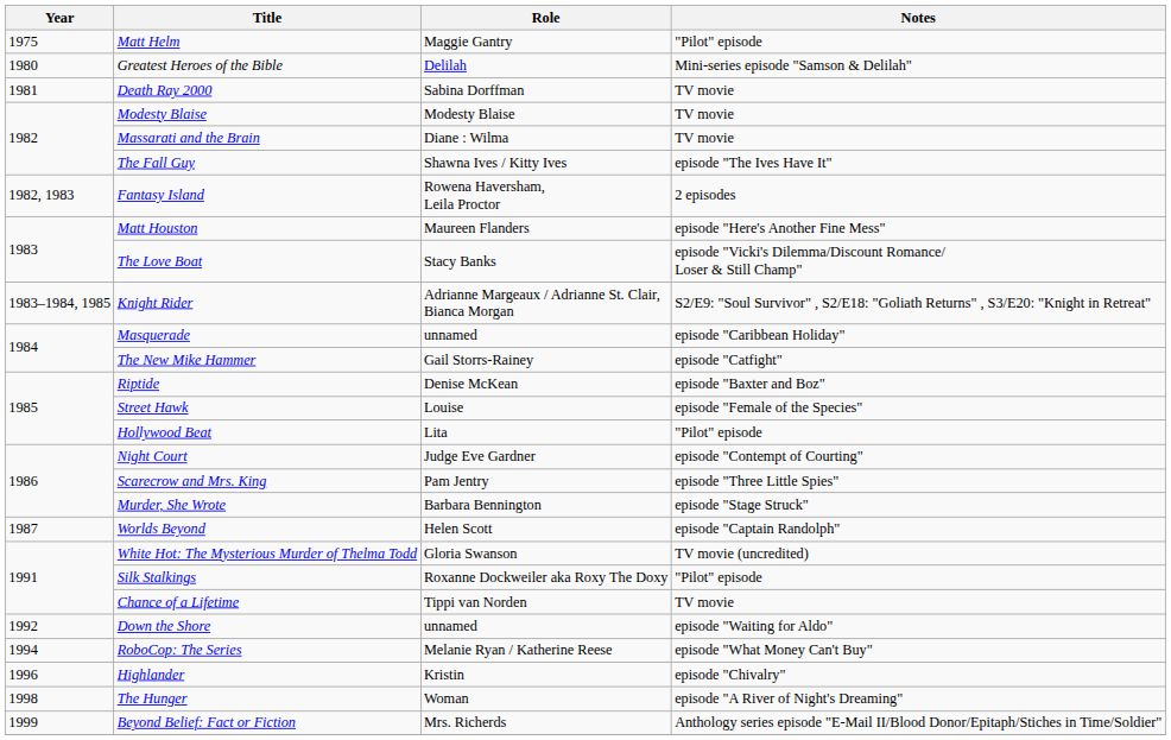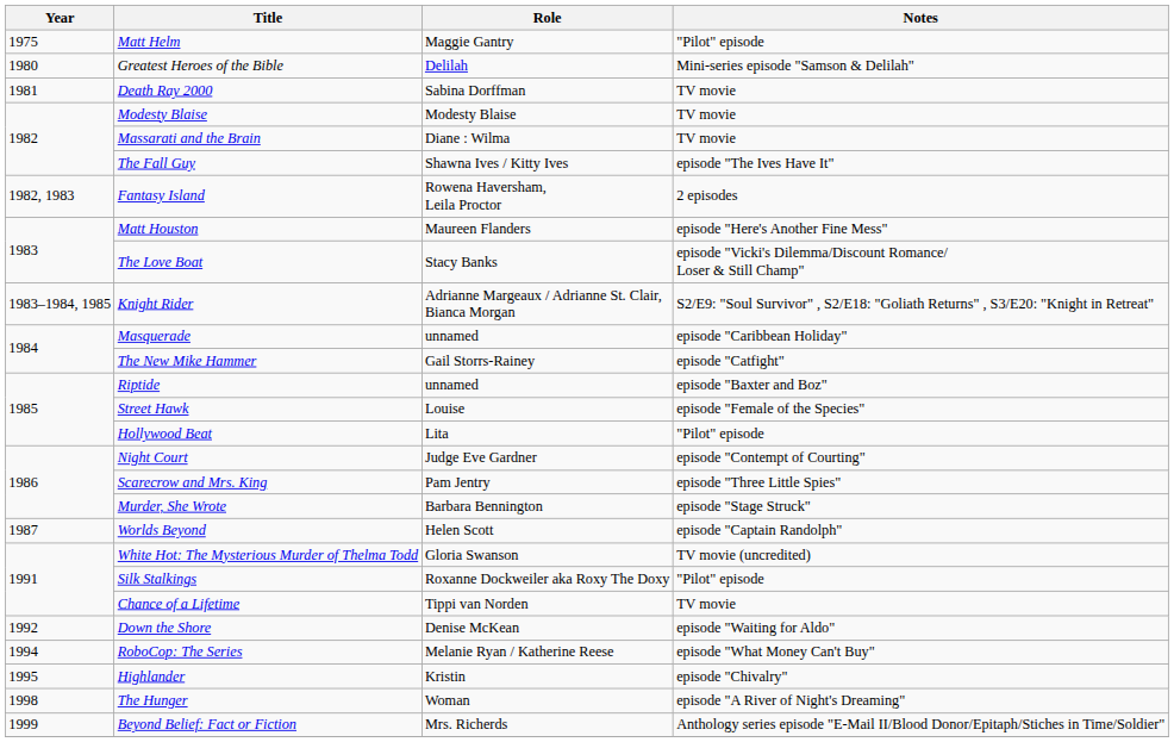Riptide | Role: Denise McKean -> unnamed
Down the Shore | Role: unnamed -> Denise McKean
Highlander | Year: 1996 -> 1995
